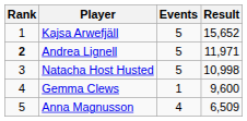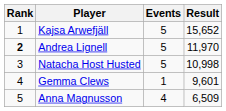Andrea Lignell | Result: 11,971 -> 11,970
Gemma Clews | Result: 9,600 -> 9,601
